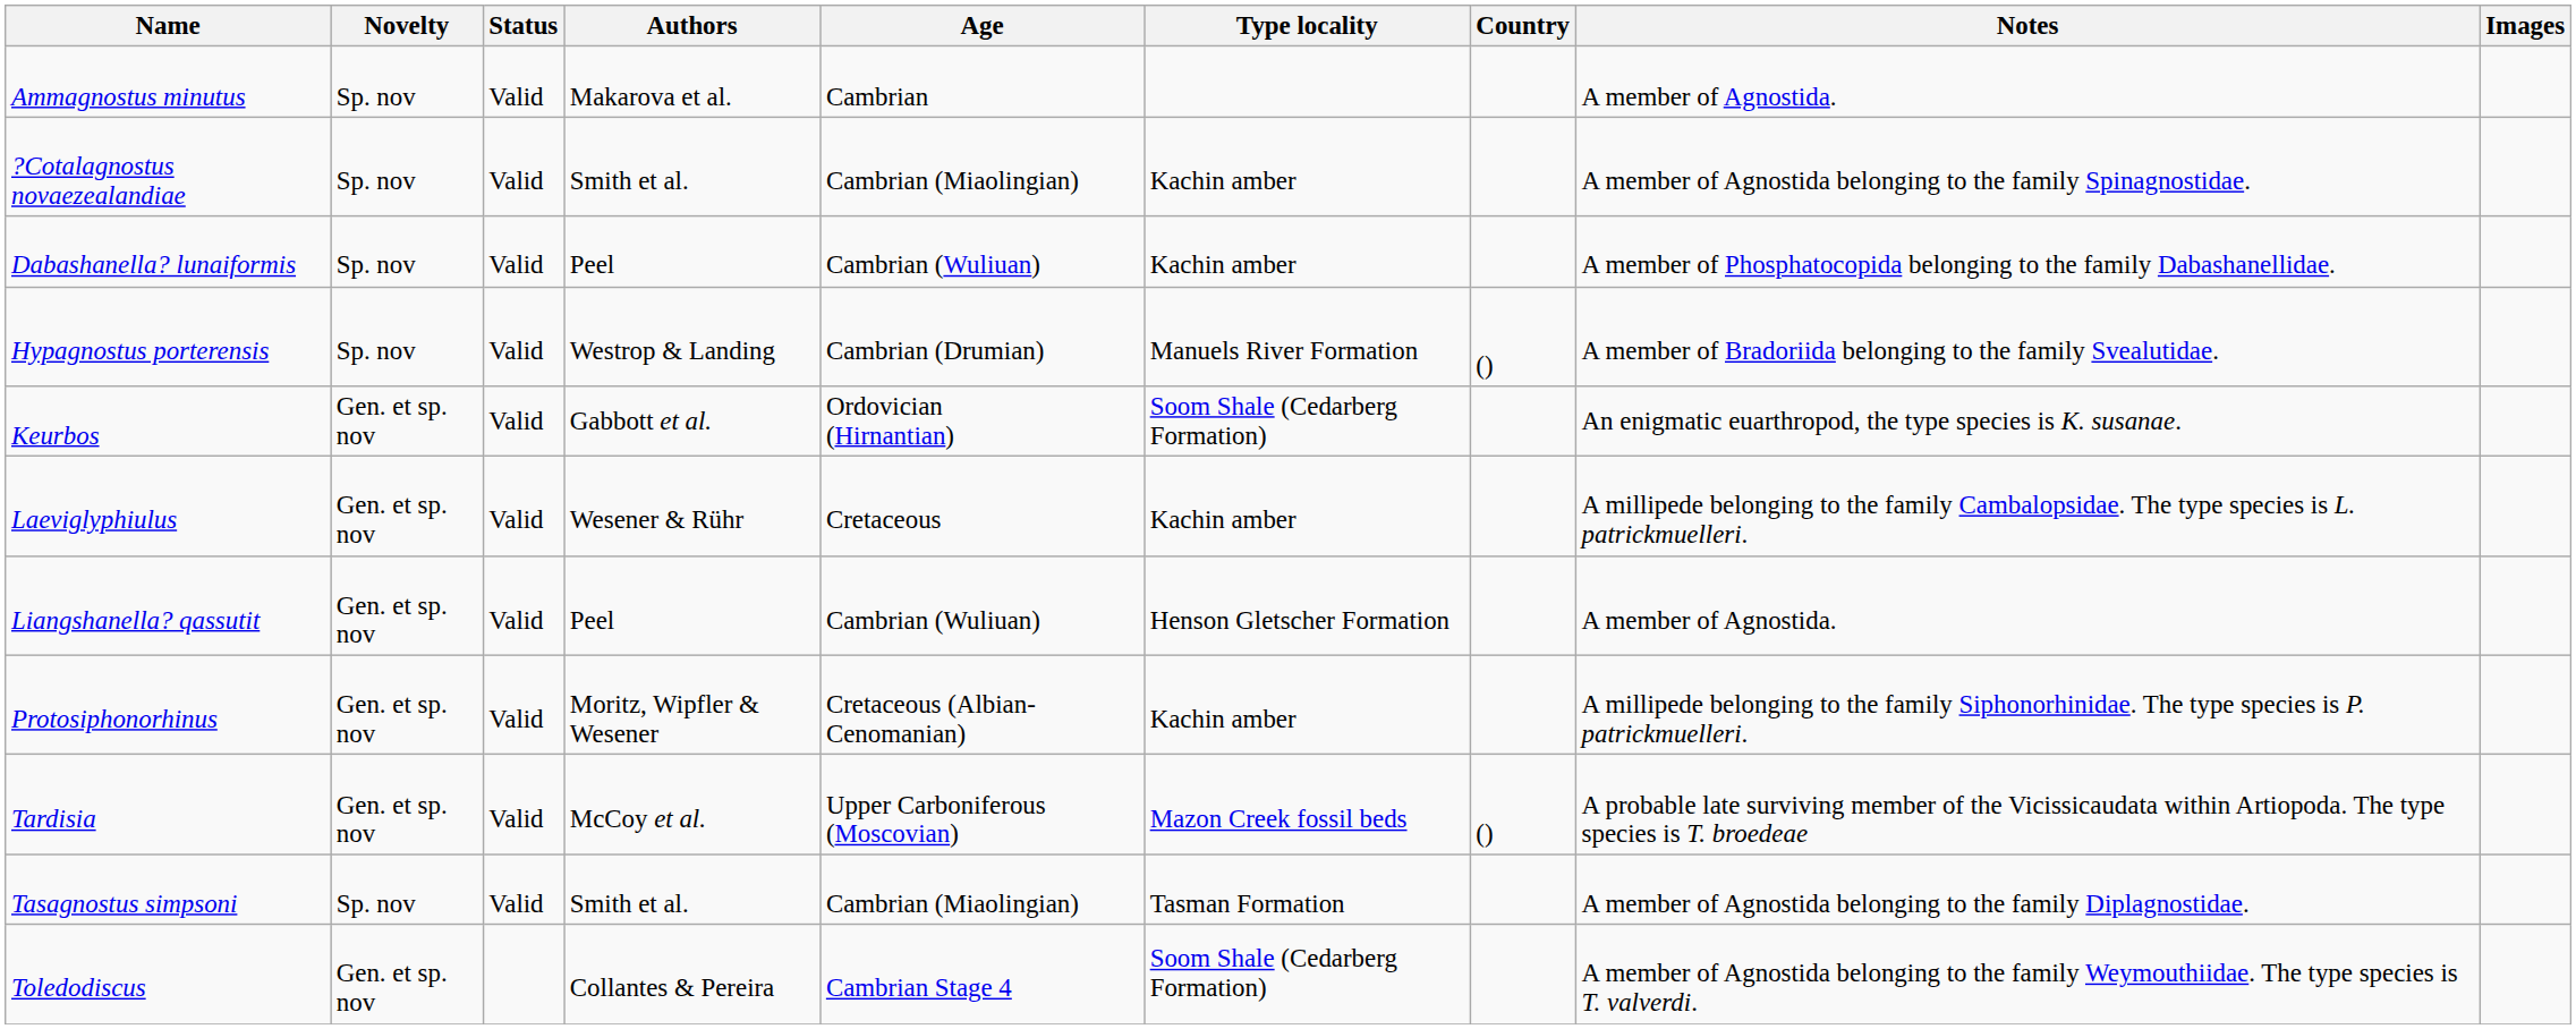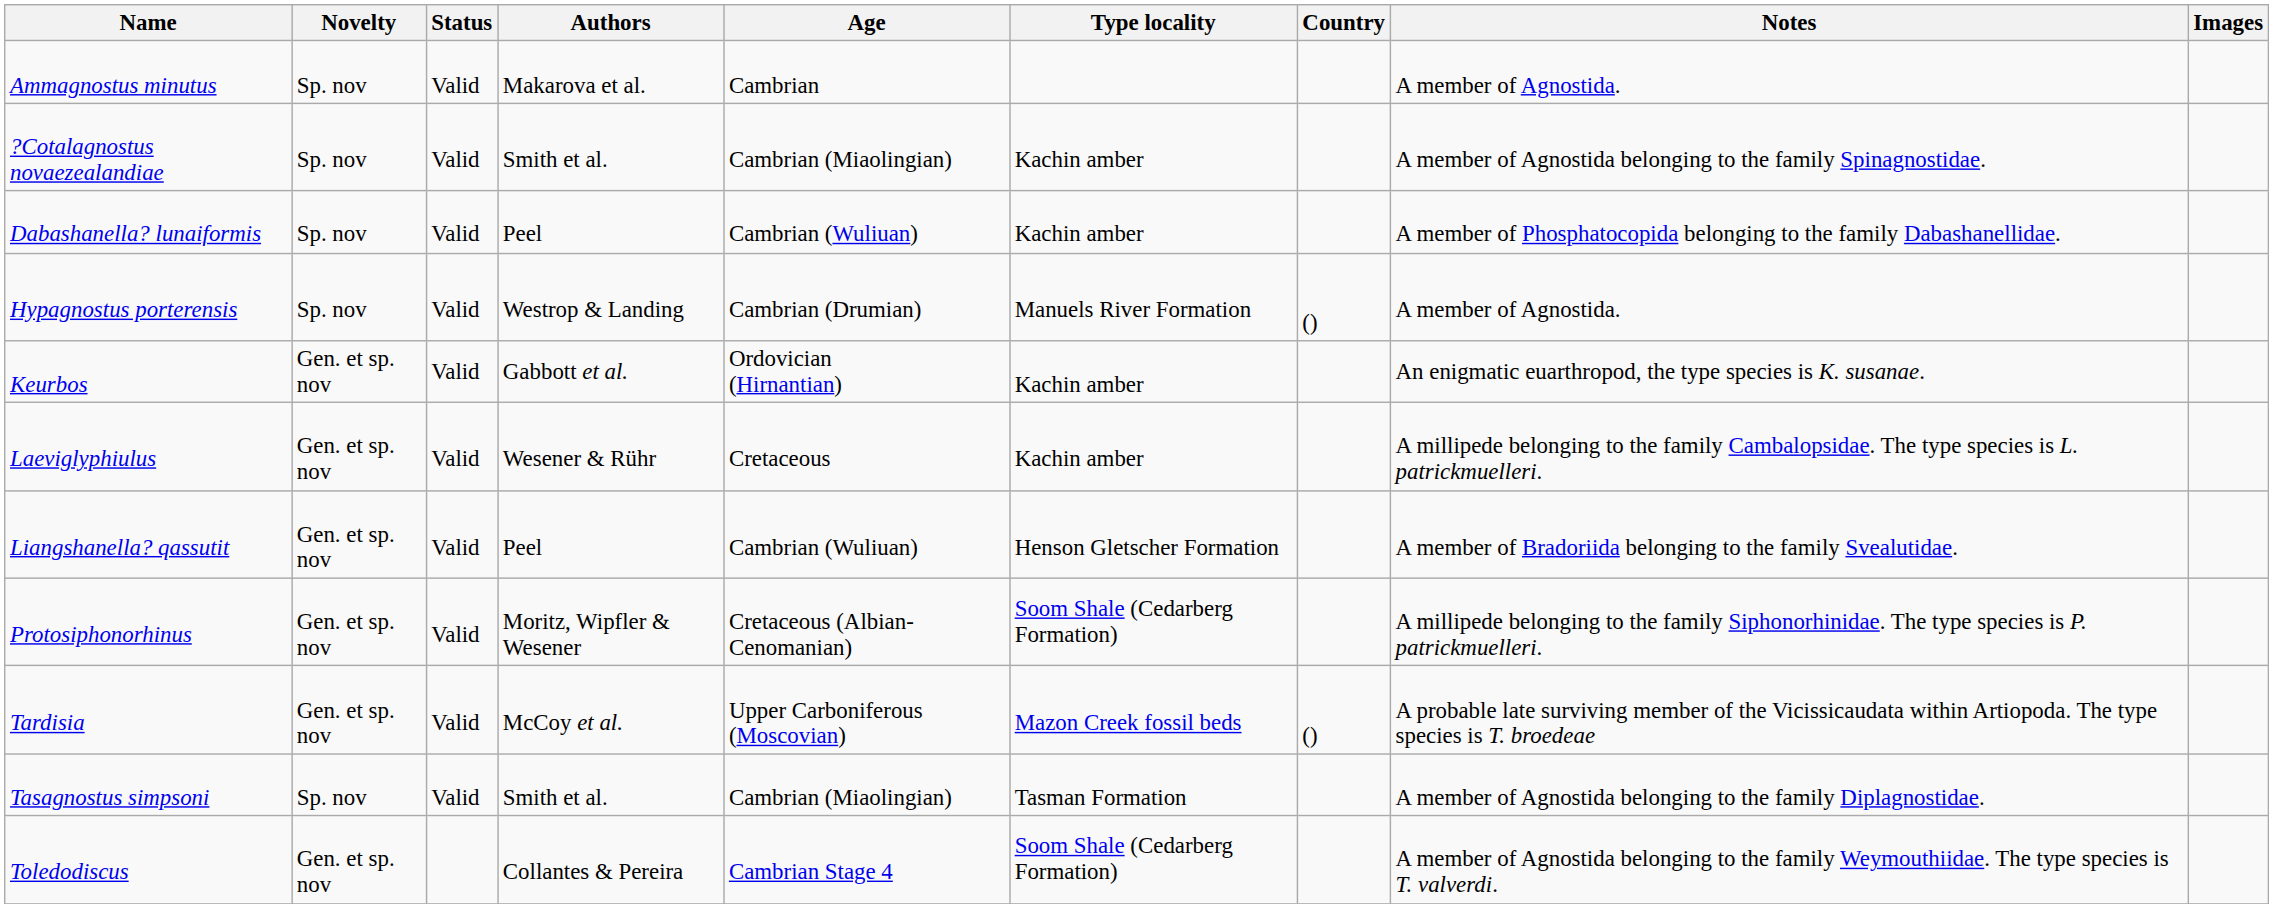Hypagnostus porterensis | Notes: A member of Bradoriida belonging to the family Svealutidae. -> A member of Agnostida.
Keurbos | Type locality: Soom Shale (Cedarberg Formation) -> Kachin amber
Liangshanella? qassutit | Notes: A member of Agnostida. -> A member of Bradoriida belonging to the family Svealutidae.
Protosiphonorhinus | Type locality: Kachin amber -> Soom Shale (Cedarberg Formation)
